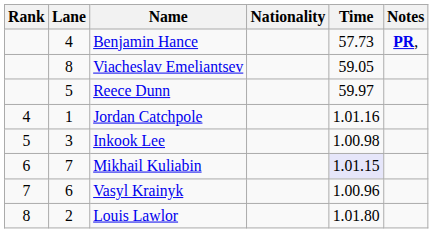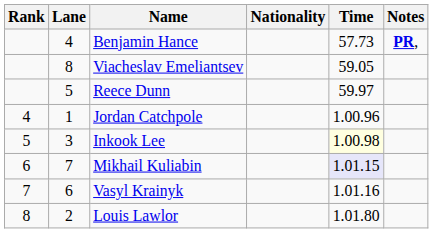Jordan Catchpole | Time: 1.01.16 -> 1.00.96
Inkook Lee | Time: no background -> lightyellow background
Vasyl Krainyk | Time: 1.00.96 -> 1.01.16
